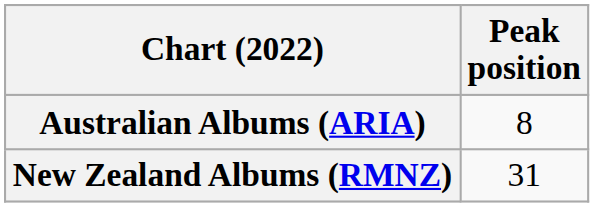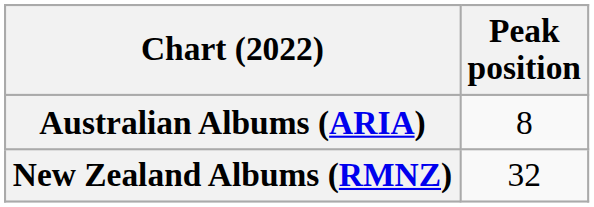New Zealand Albums (RMNZ) | Peak position: 31 -> 32
